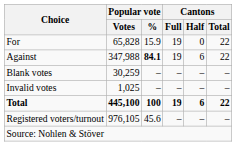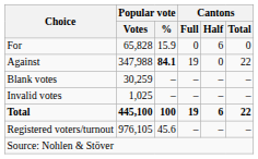For | Cantons / Full: 19 -> 0
For | Cantons / Half: 0 -> 6
For | Cantons / Total: 22 -> 0
Against | Cantons / Half: 6 -> 0
